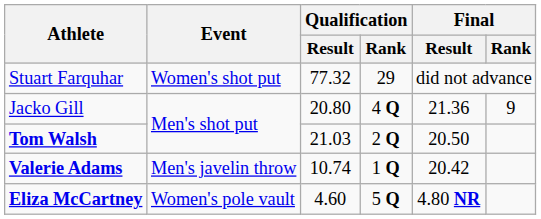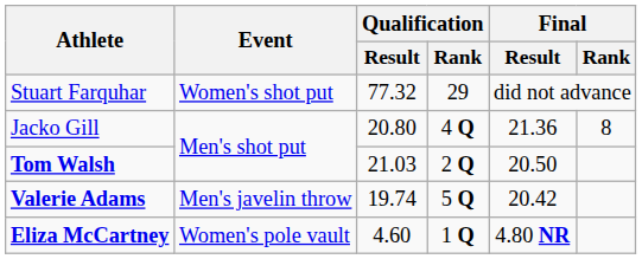Jacko Gill | Final / Rank: 9 -> 8
Valerie Adams | Qualification / Result: 10.74 -> 19.74
Valerie Adams | Qualification / Rank: 1 Q -> 5 Q
Eliza McCartney | Qualification / Rank: 5 Q -> 1 Q
